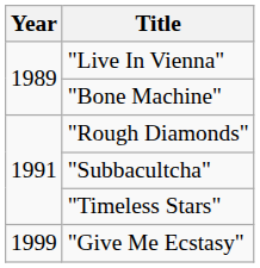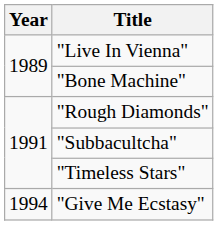"Give Me Ecstasy" | Year: 1999 -> 1994
